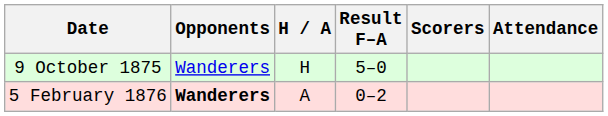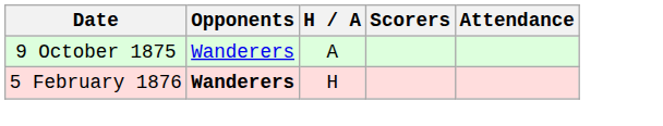- column: Result F–A | 5–0 | 0–2
9 October 1875 | H / A: H -> A
5 February 1876 | H / A: A -> H
